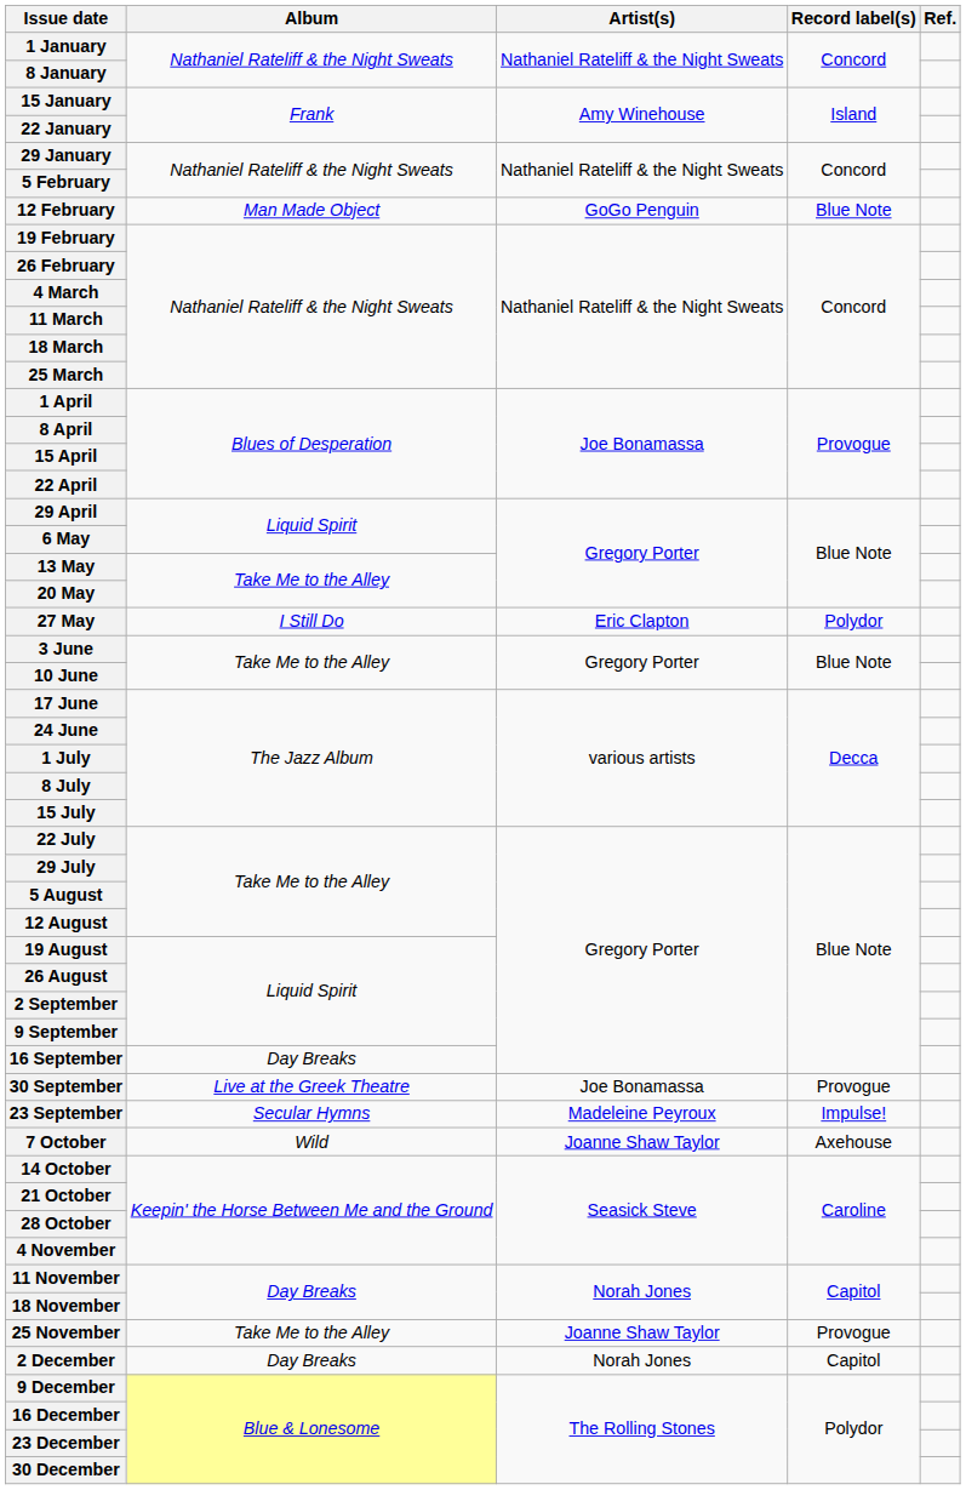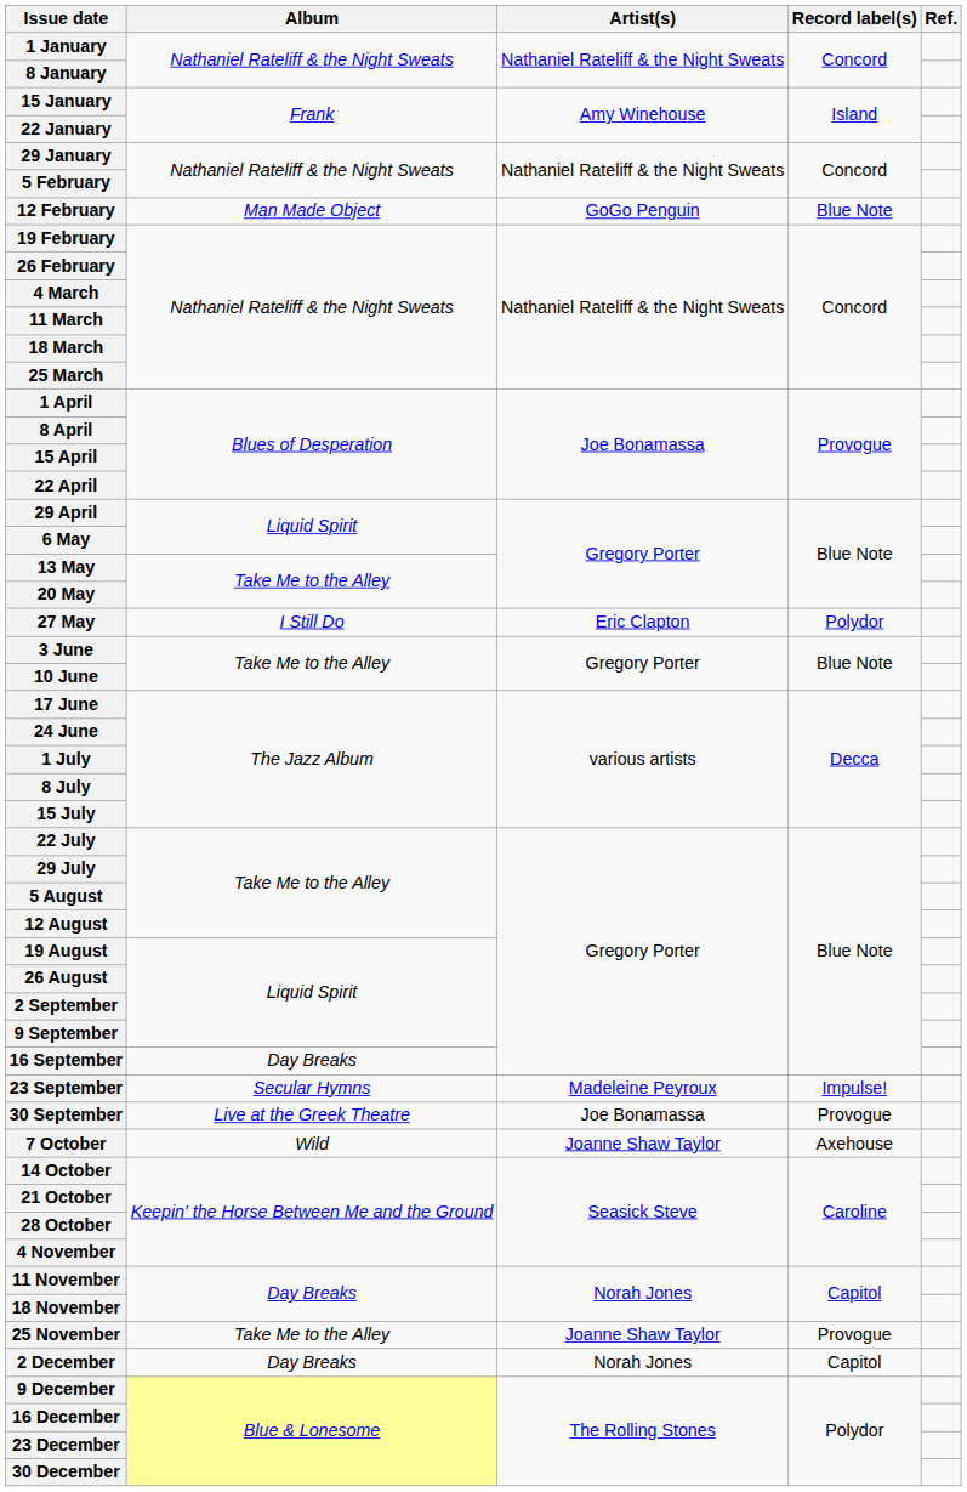rows swapped: 23 September <-> 30 September
